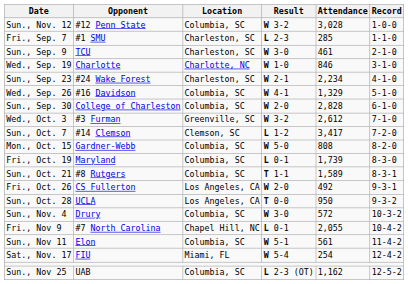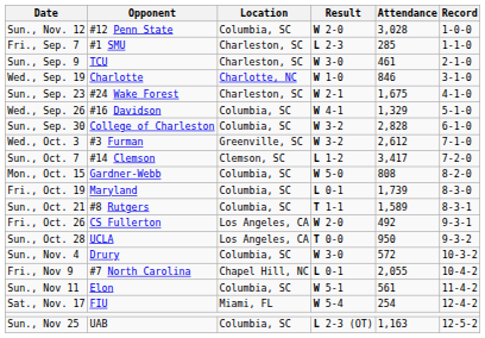Sun., Nov. 12 | Result: W 3-2 -> W 2-0
Sun., Sep. 23 | Attendance: 2,234 -> 1,675
Sun., Sep. 30 | Result: W 2-0 -> W 3-2
Sun., Nov 25 | Attendance: 1,162 -> 1,163
